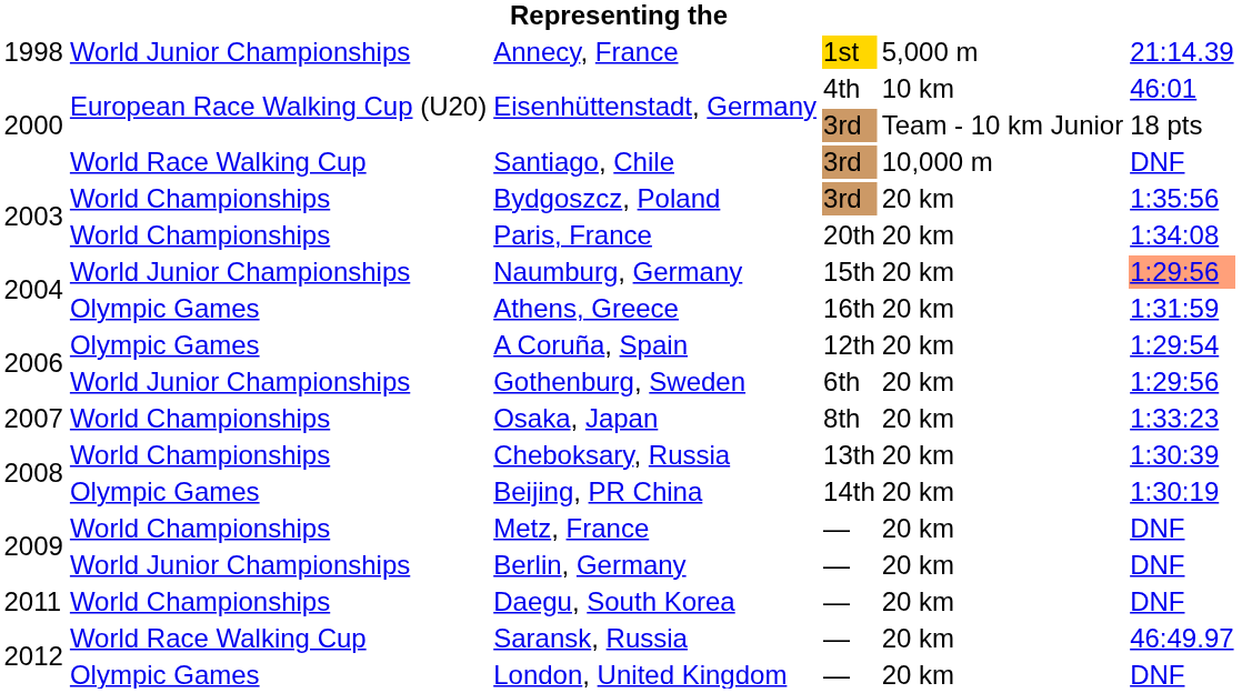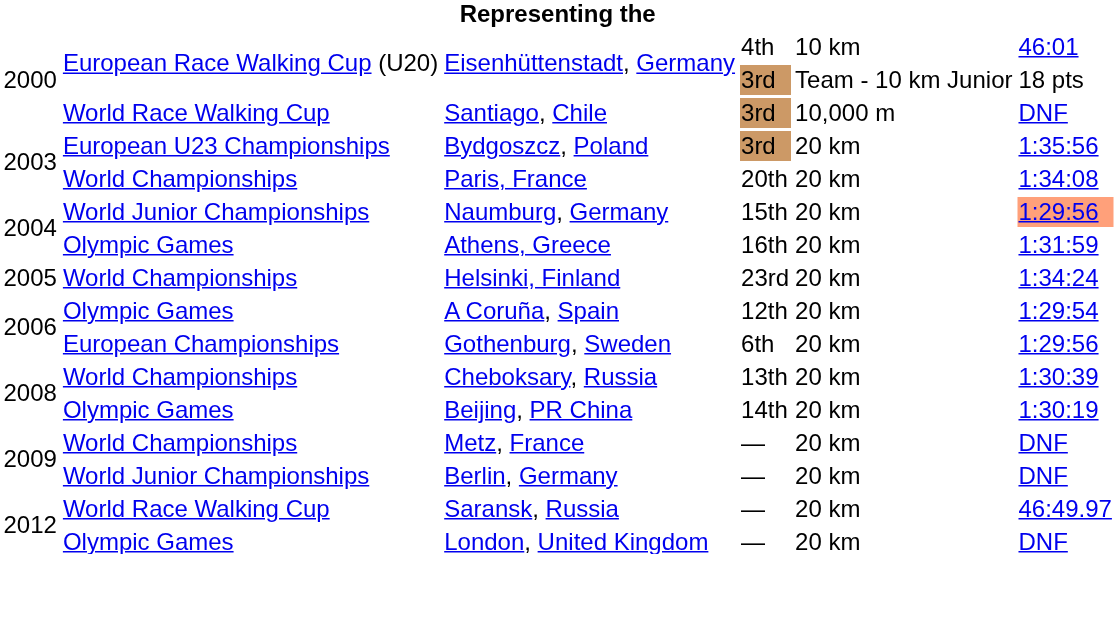- row: 1998 | World Junior Championships | Annecy, France | 1st | 5,000 m | 21:14.39
Bydgoszcz, Poland | column 2: World Championships -> European U23 Championships
+ row: 2005 | World Championships | Helsinki, Finland | 23rd | 20 km | 1:34:24
Gothenburg, Sweden | column 2: World Junior Championships -> European Championships
- row: 2007 | World Championships | Osaka, Japan | 8th | 20 km | 1:33:23
- row: 2011 | World Championships | Daegu, South Korea | — | 20 km | DNF
